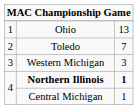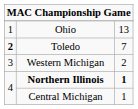Toledo | column 1: normal -> bold
Western Michigan | column 3: 3 -> 2
